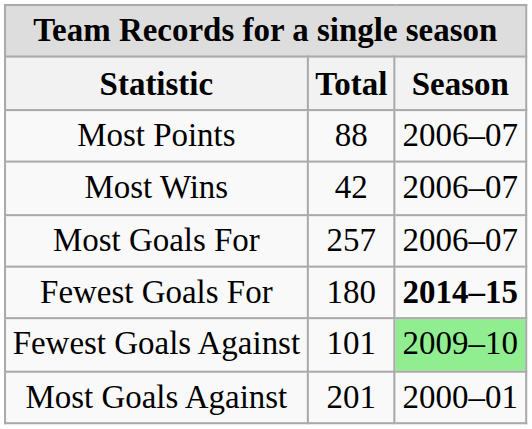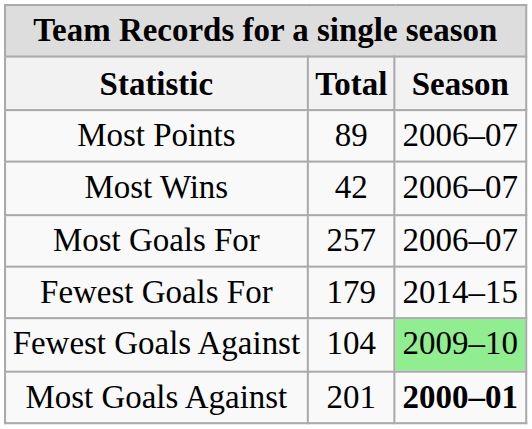Most Points | Total: 88 -> 89
Fewest Goals For | Total: 180 -> 179
Fewest Goals For | Season: bold -> normal
Fewest Goals Against | Total: 101 -> 104
Most Goals Against | Season: normal -> bold
